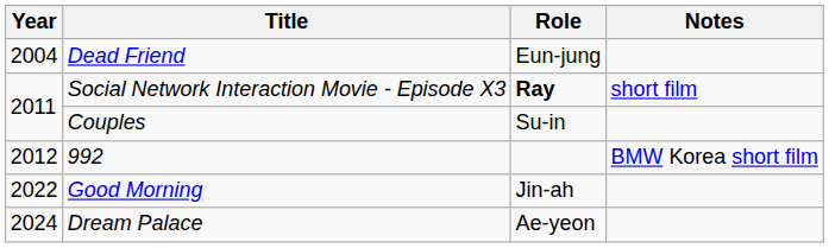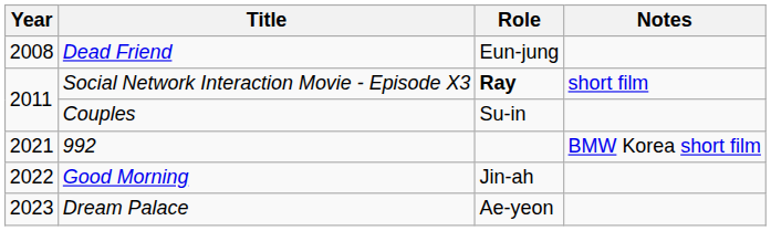Dead Friend | Year: 2004 -> 2008
992 | Year: 2012 -> 2021
Dream Palace | Year: 2024 -> 2023
